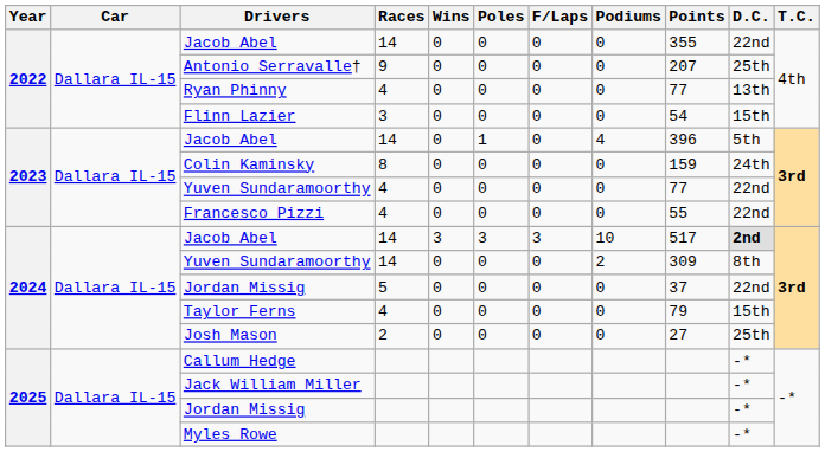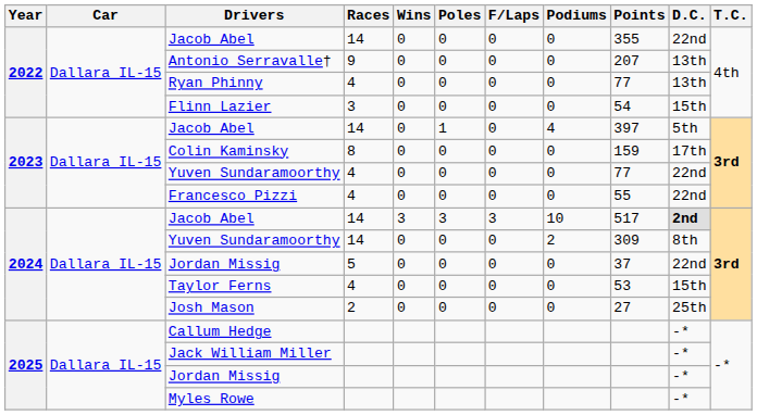Antonio Serravalle† | D.C.: 25th -> 13th
2023 / Jacob Abel | Points: 396 -> 397
Colin Kaminsky | D.C.: 24th -> 17th
Taylor Ferns | Points: 79 -> 53
